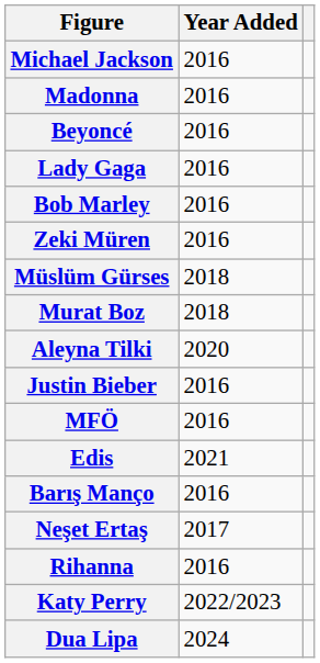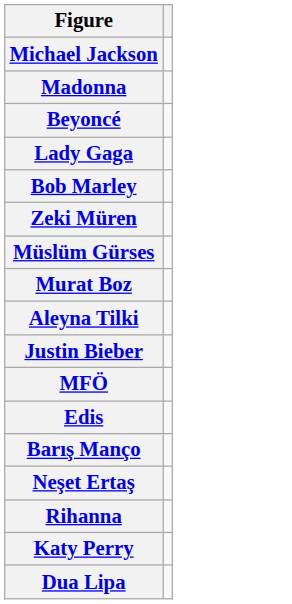- column: Year Added | 2016 | 2016 | 2016 | 2016 | 2016 | 2016 | 2018 | 2018 | 2020 | 2016 | 2016 | 2021 | 2016 | 2017 | 2016 | 2022/2023 | 2024
